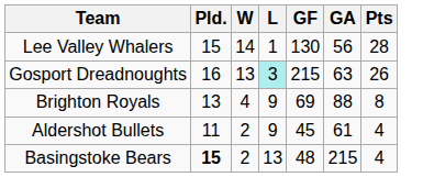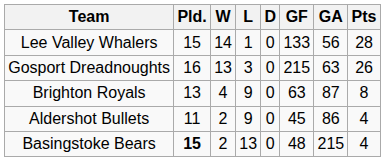+ column: D | 0 | 0 | 0 | 0 | 0
Lee Valley Whalers | GF: 130 -> 133
Gosport Dreadnoughts | L: paleturquoise background -> no background
Brighton Royals | GF: 69 -> 63
Brighton Royals | GA: 88 -> 87
Aldershot Bullets | GA: 61 -> 86
